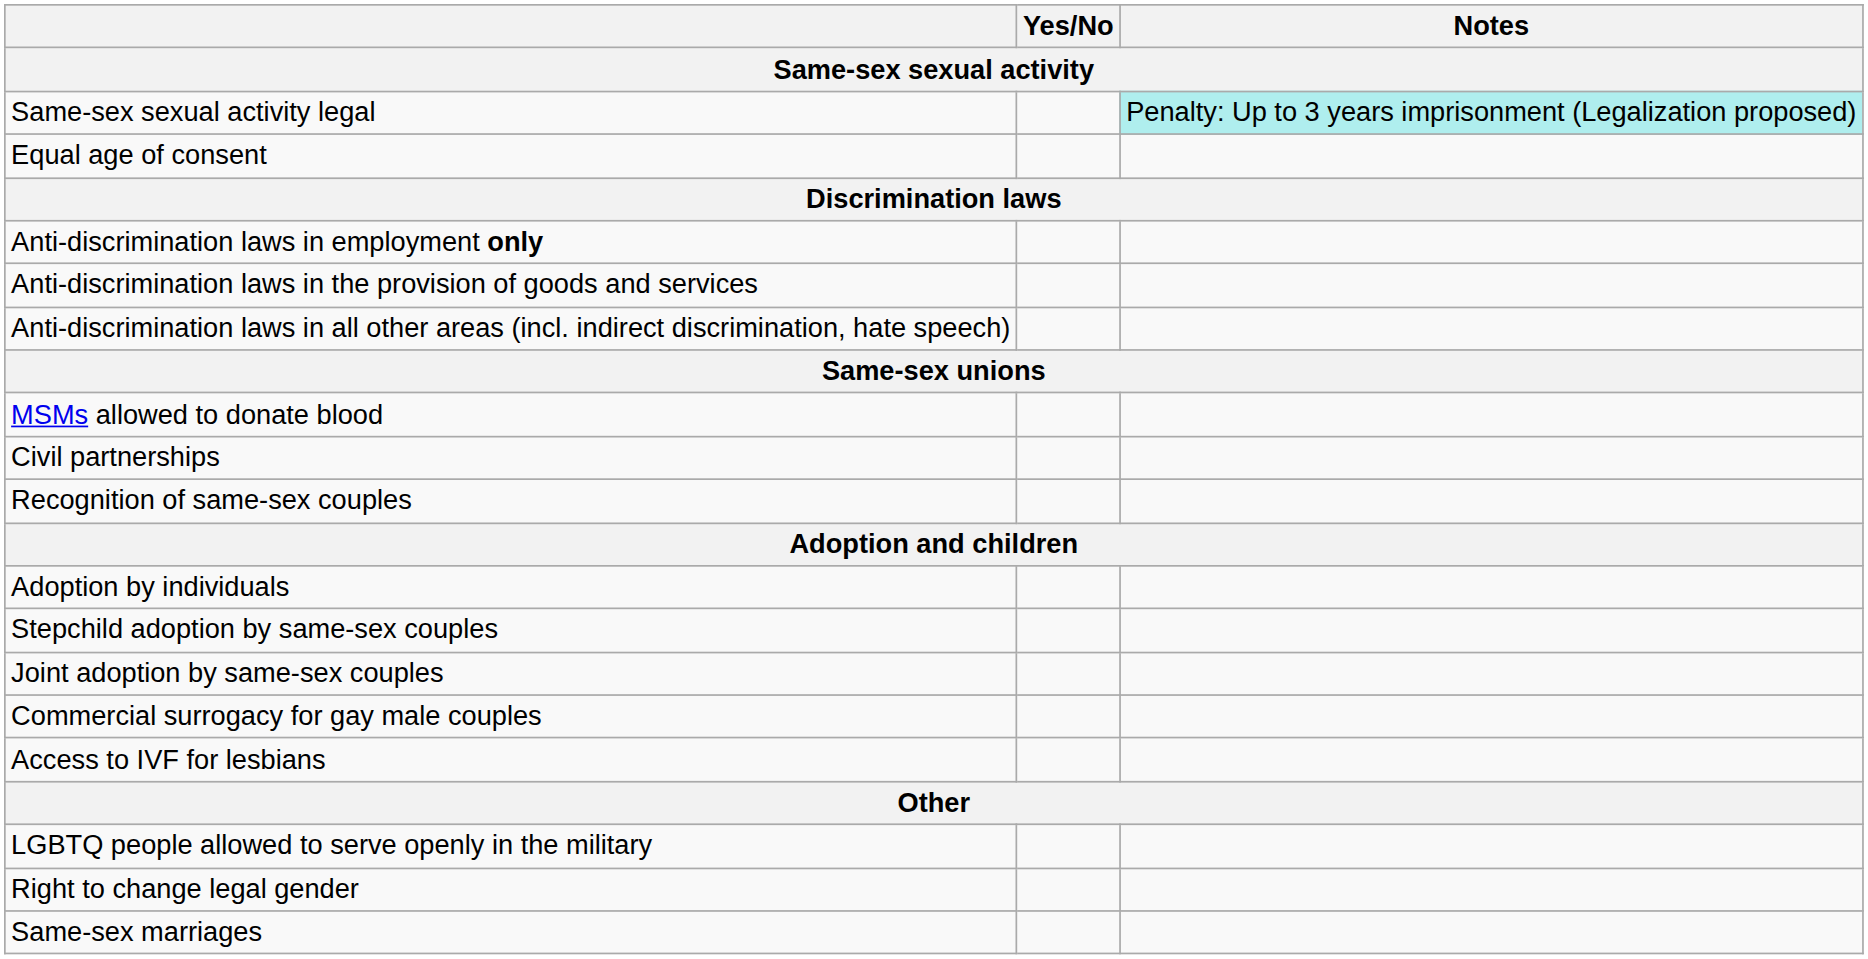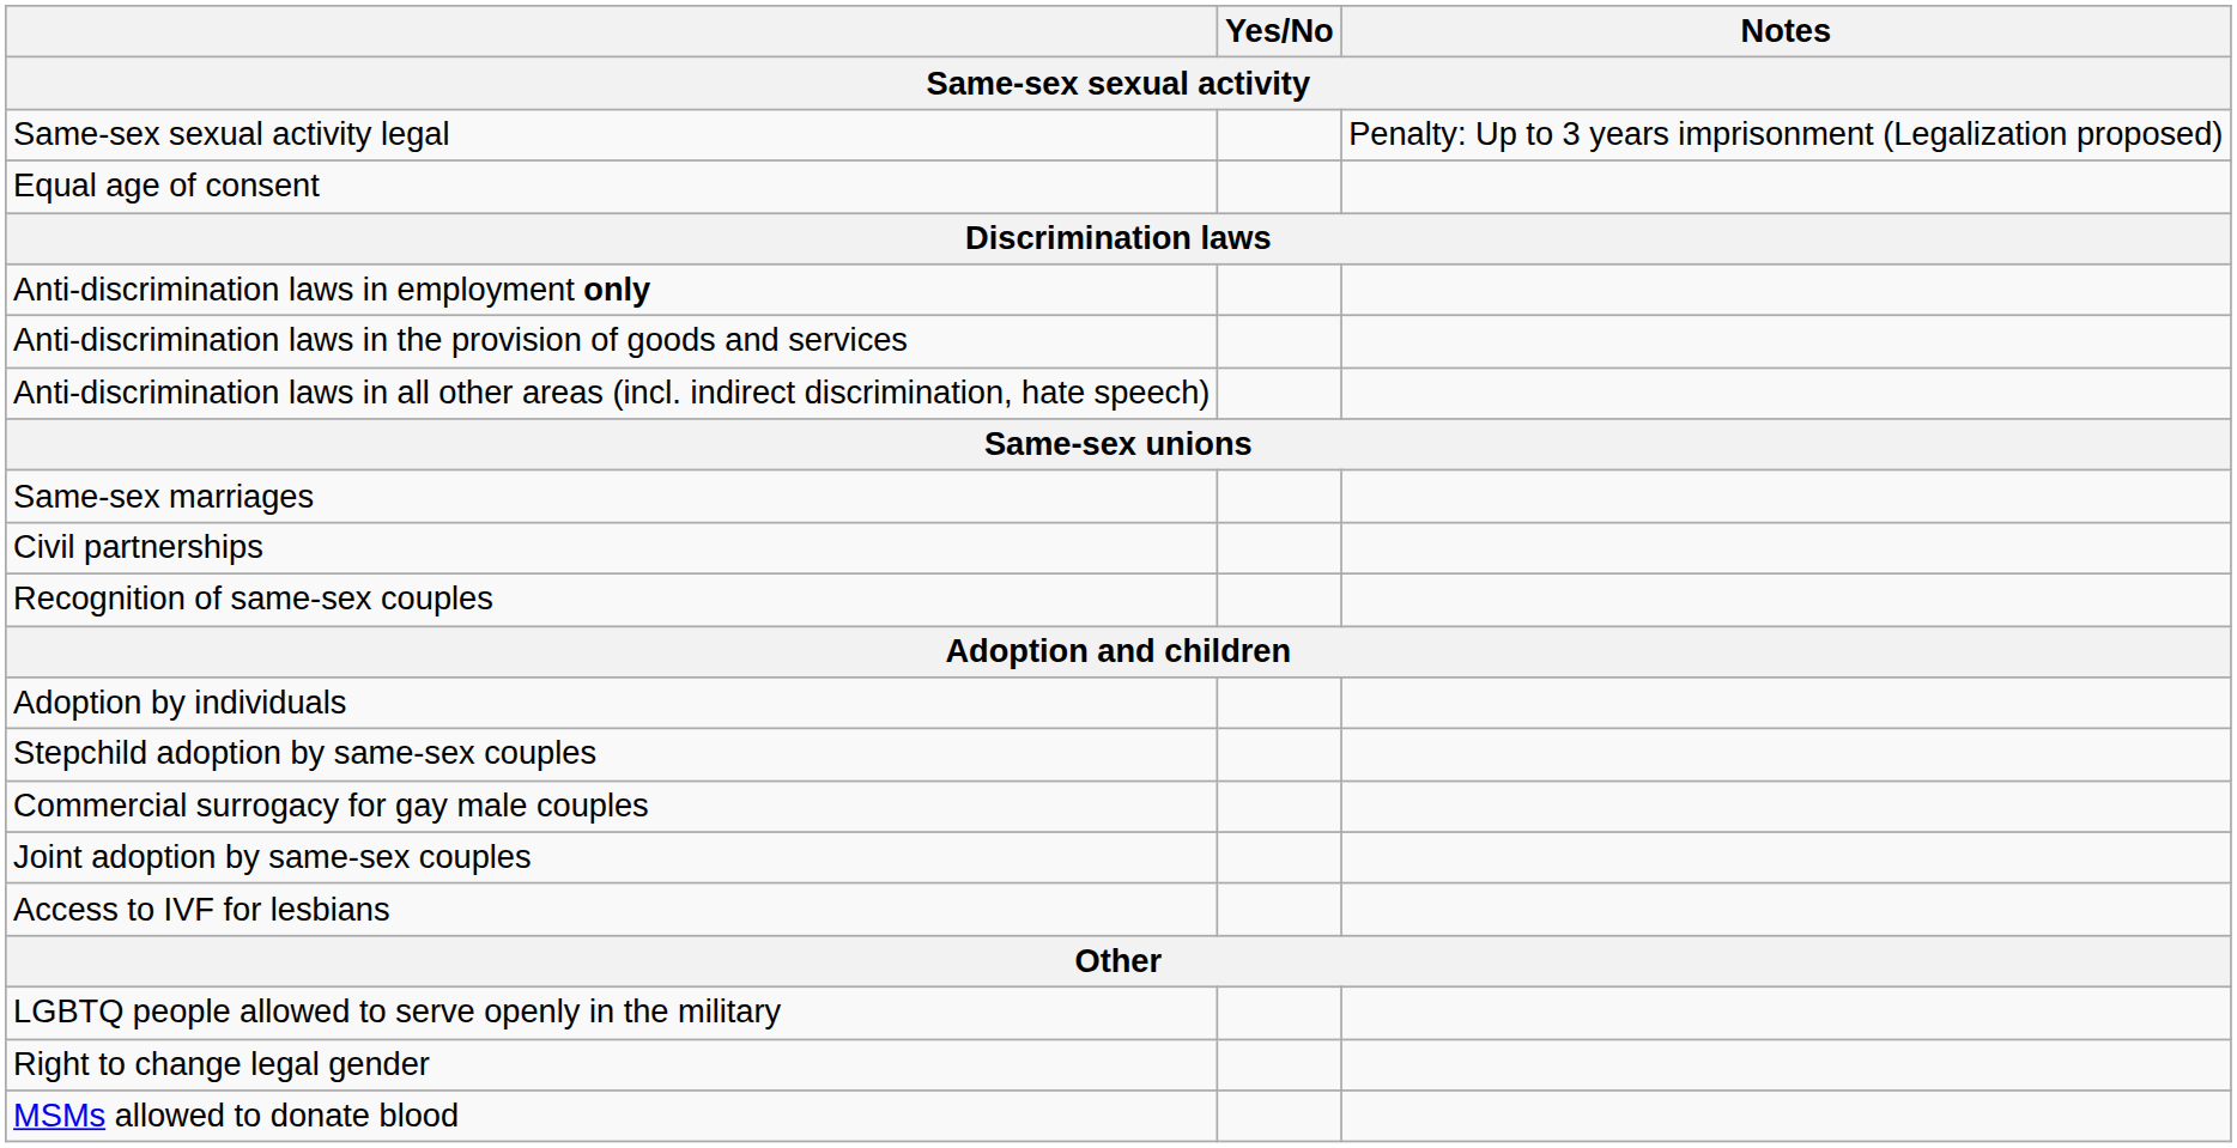Same-sex sexual activity legal | Notes: paleturquoise background -> no background
rows swapped: Same-sex marriages <-> MSMs allowed to donate blood
rows swapped: Joint adoption by same-sex couples <-> Commercial surrogacy for gay male couples
